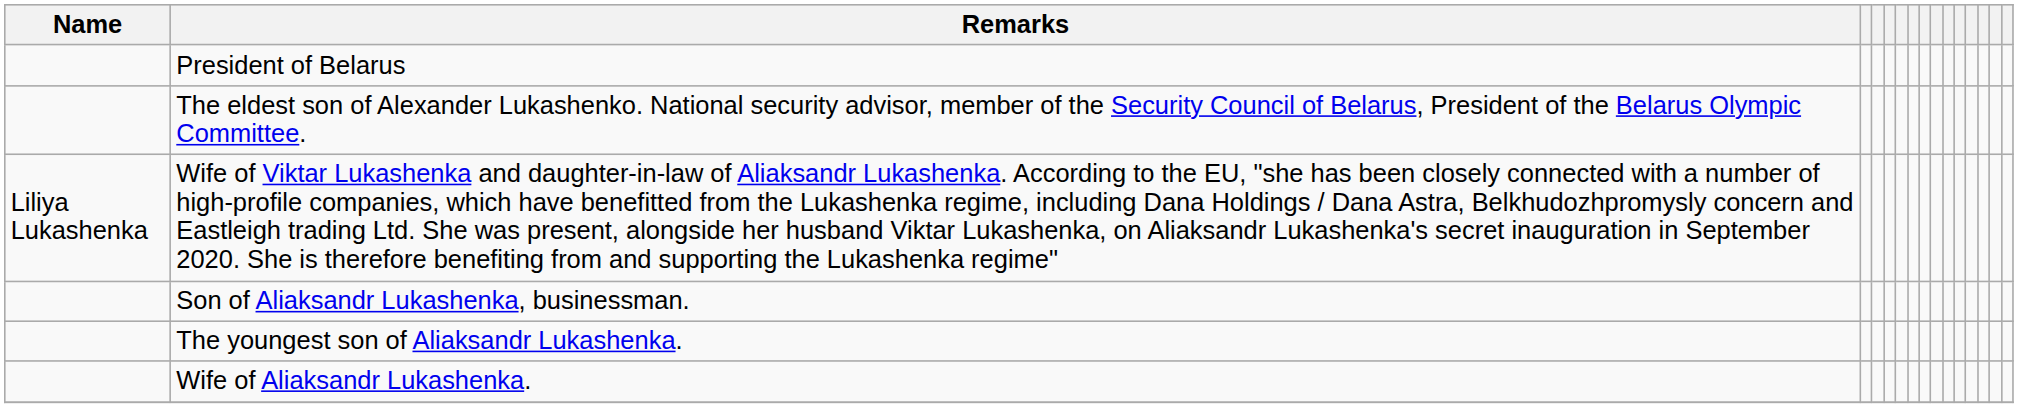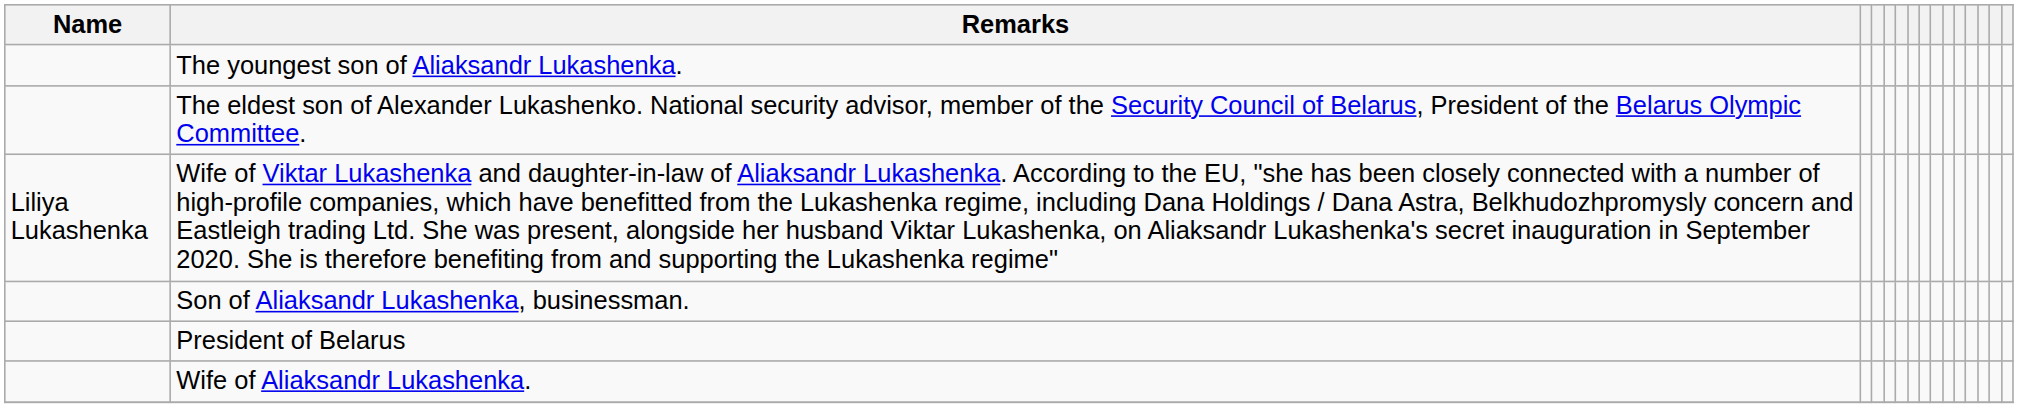rows swapped: President of Belarus <-> The youngest son of Aliaksandr Lukashenka.
